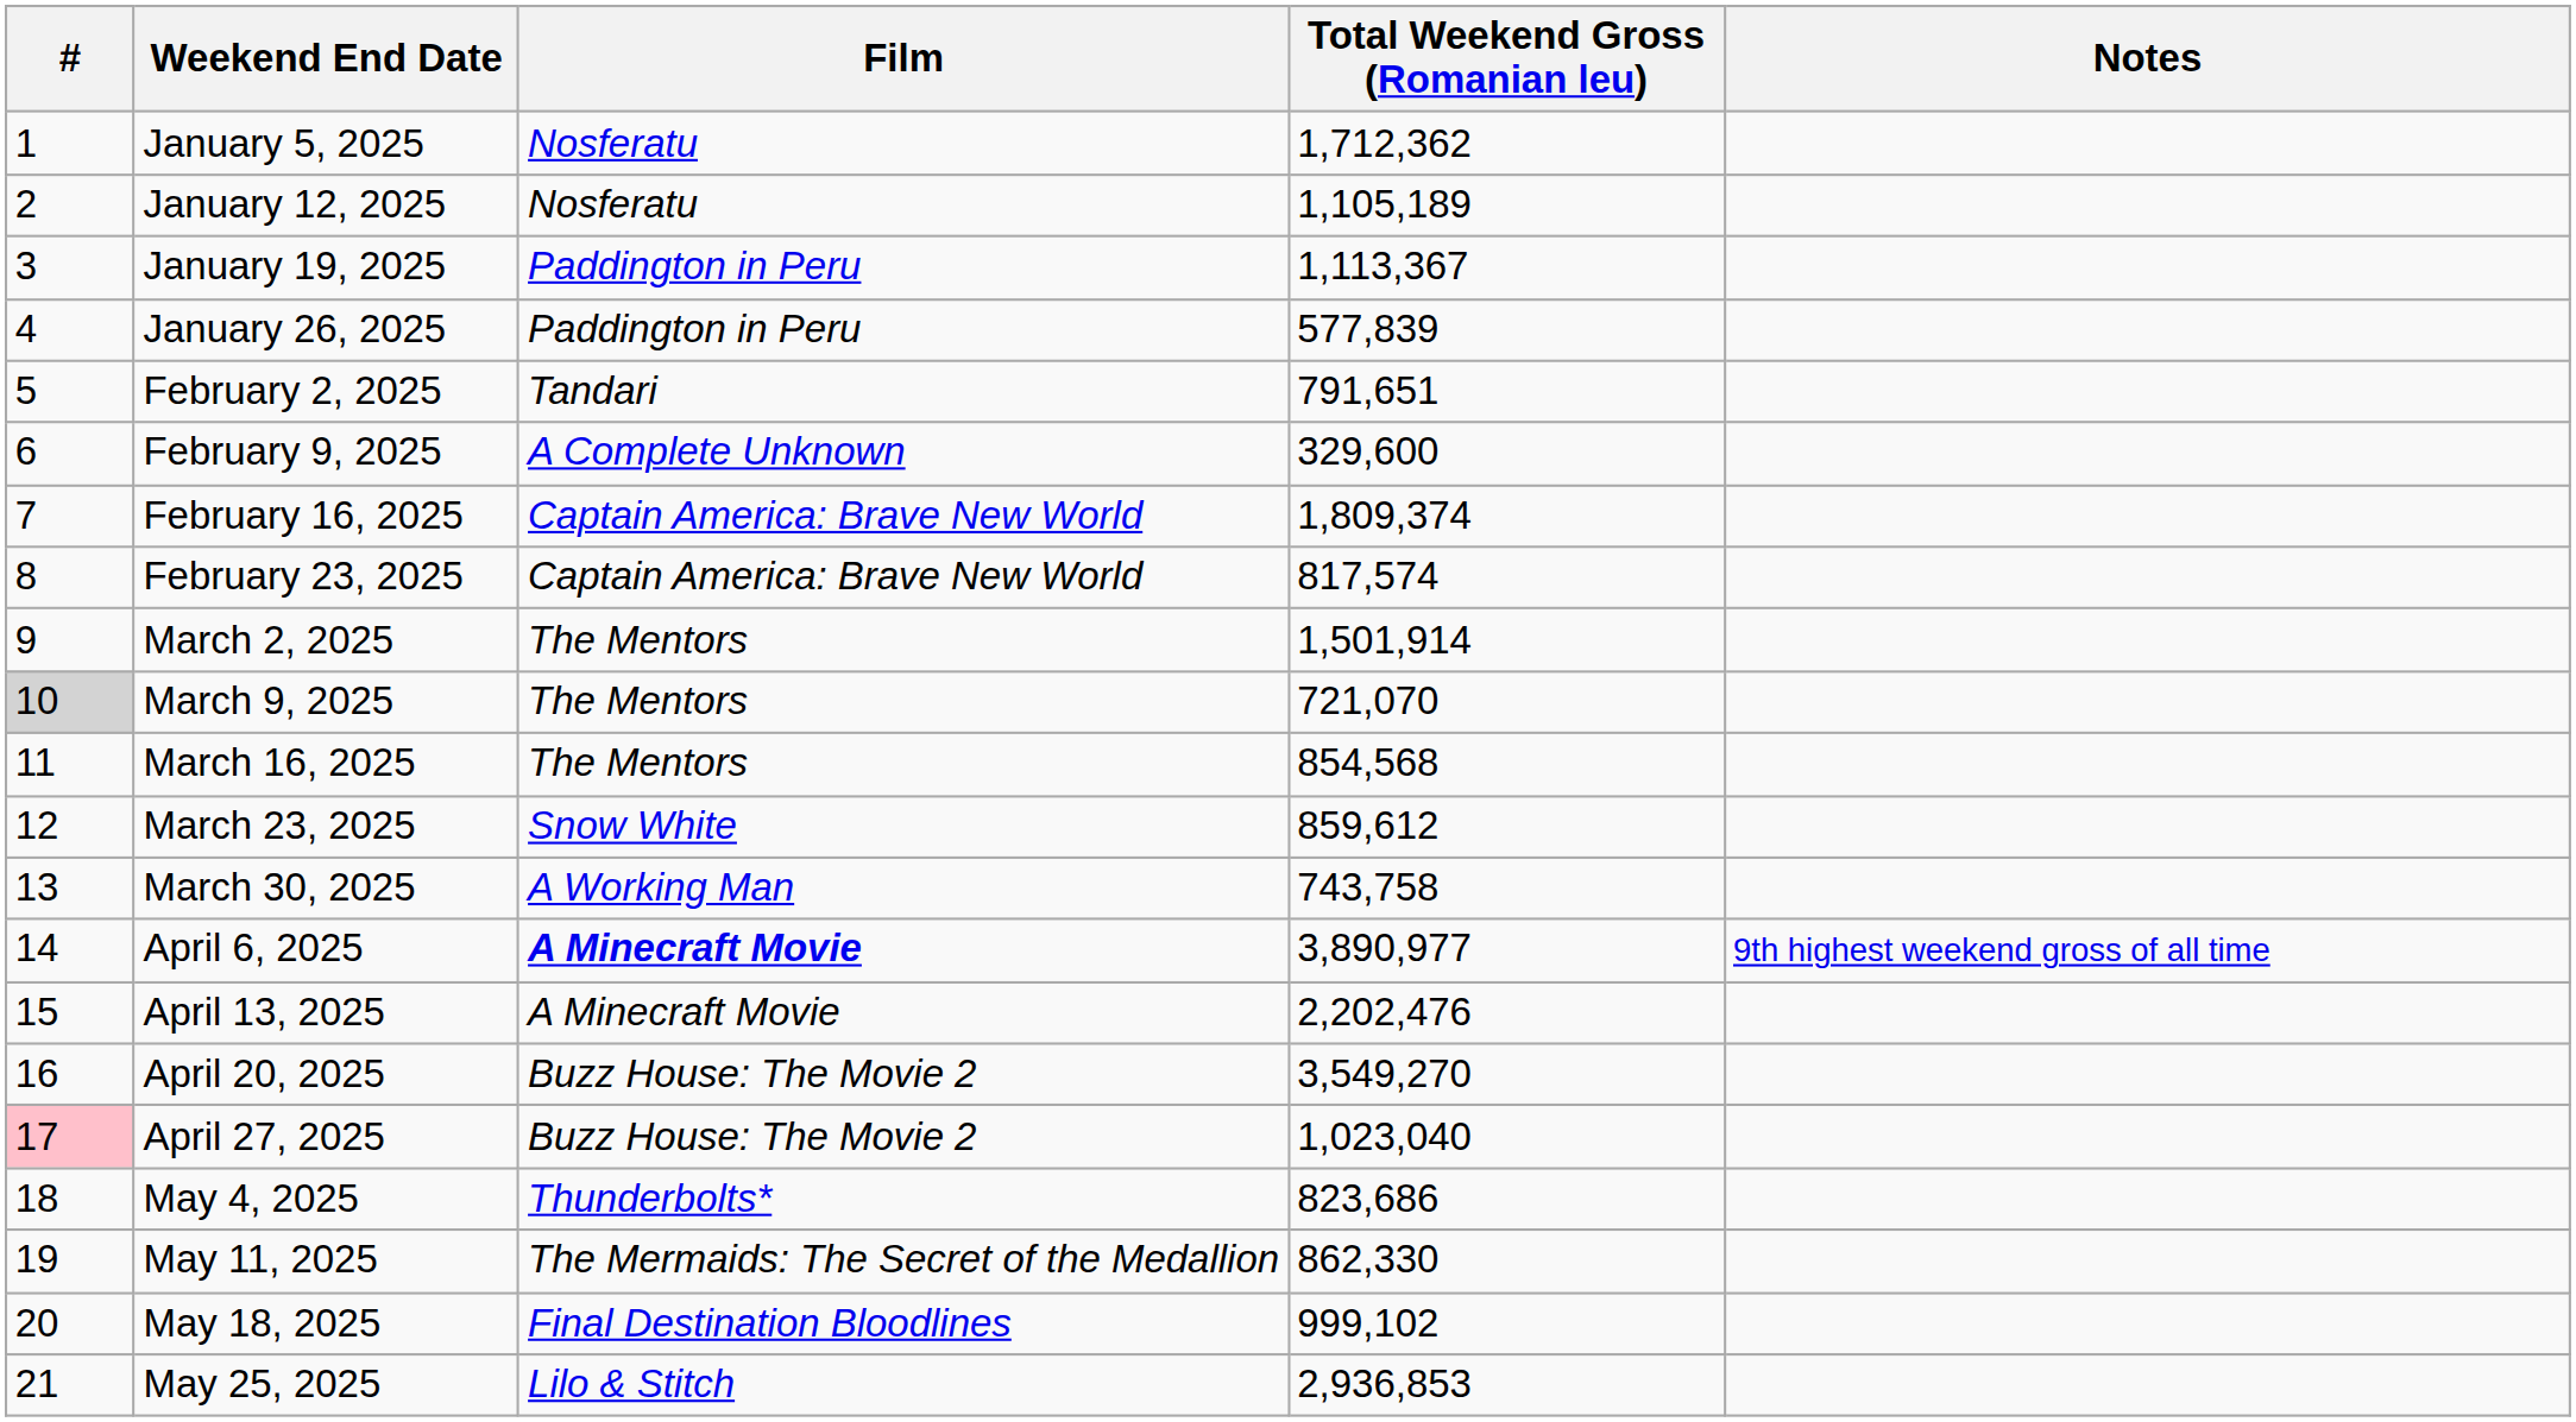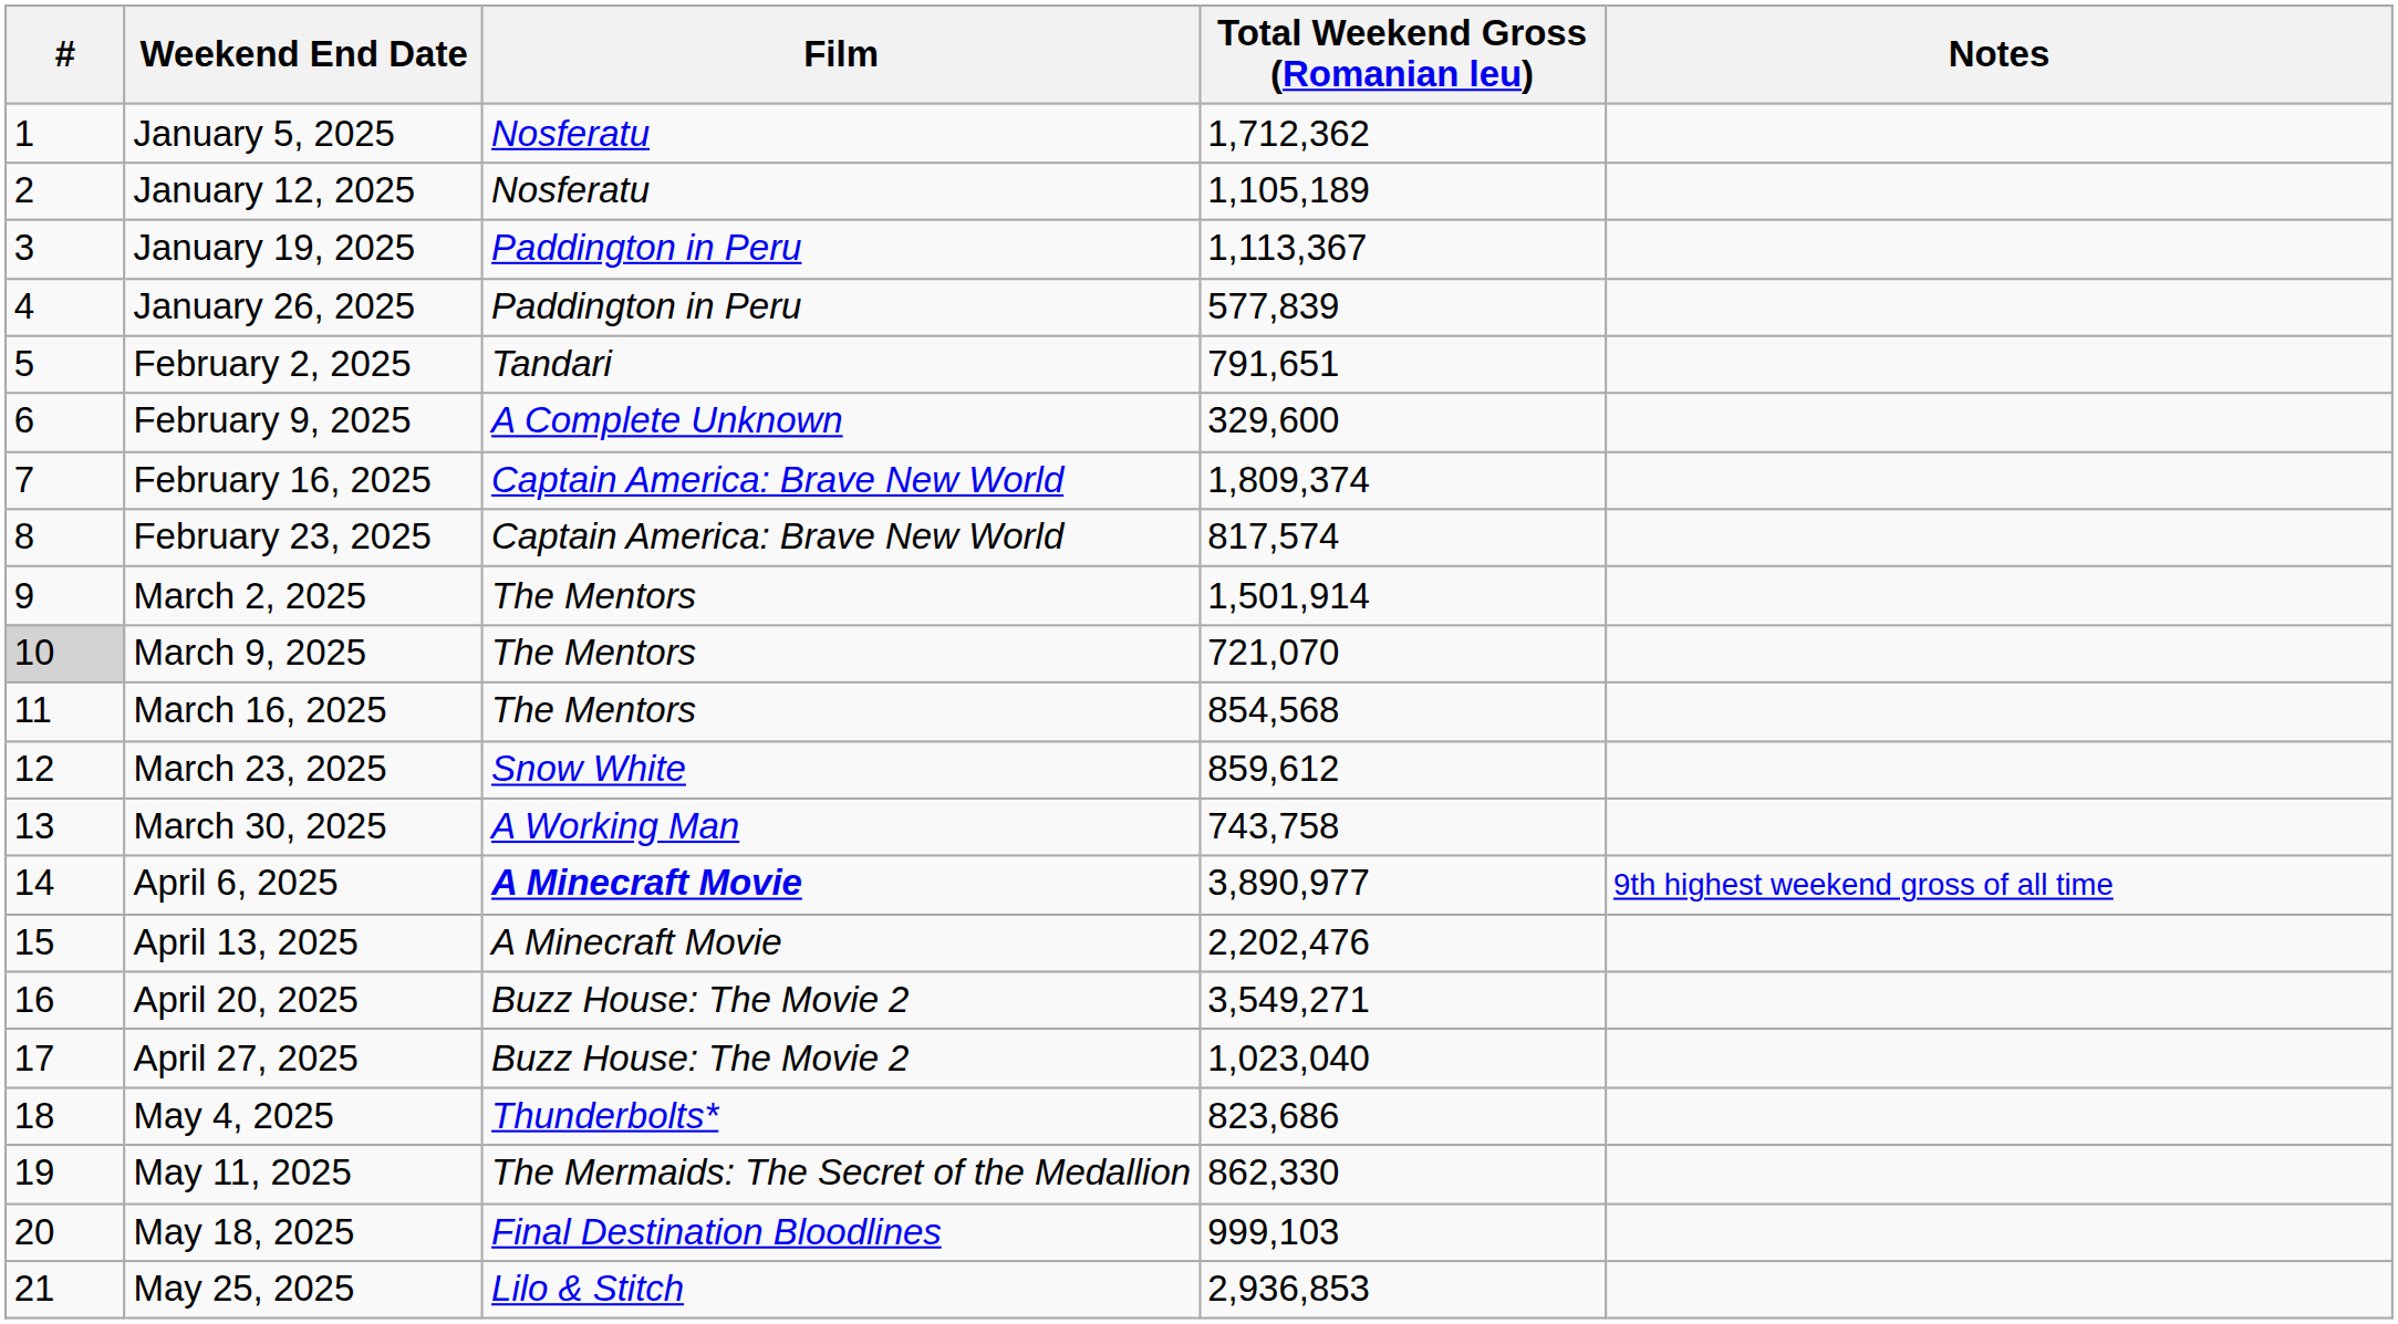April 20, 2025 | Total Weekend Gross (Romanian leu): 3,549,270 -> 3,549,271
April 27, 2025 | #: pink background -> no background
May 18, 2025 | Total Weekend Gross (Romanian leu): 999,102 -> 999,103
